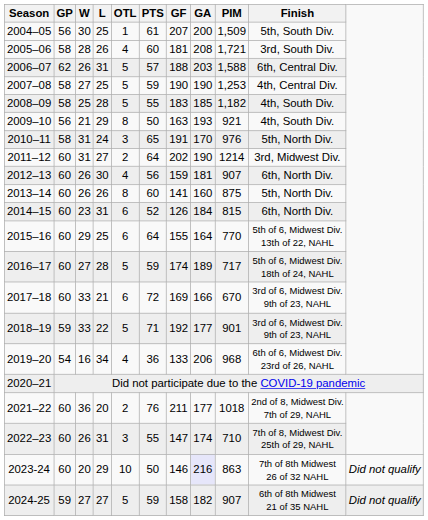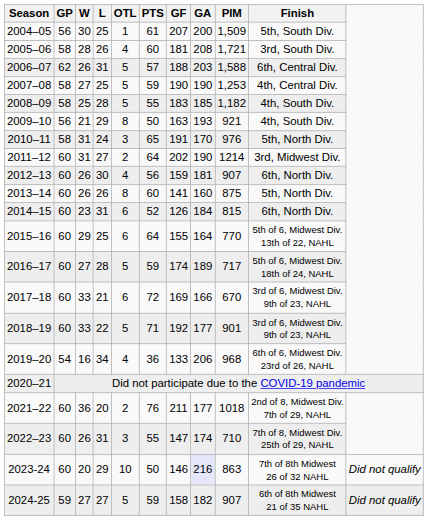2018–19 | GP: 59 -> 60
